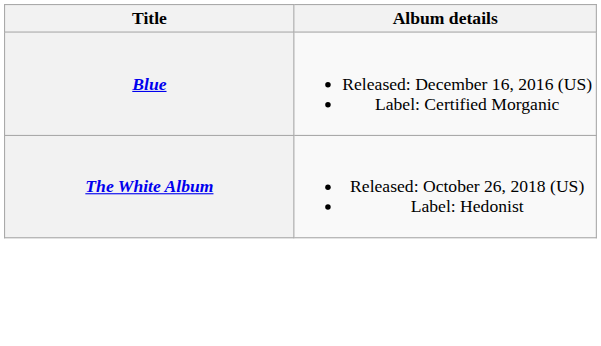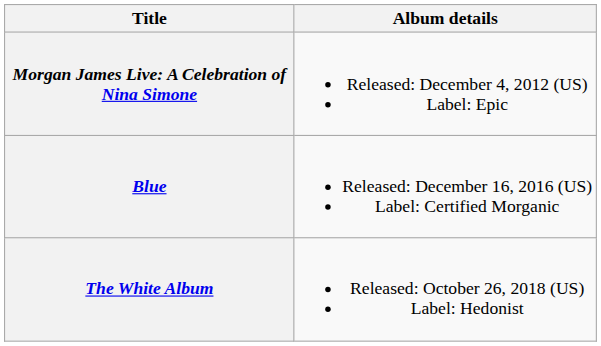+ row: Morgan James Live: A Celebration of Nina Simone | Released: December 4, 2012 (US) Label: Epic
